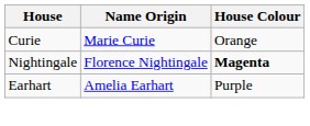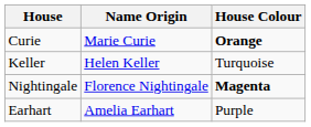Curie | House Colour: normal -> bold
+ row: Keller | Helen Keller | Turquoise
